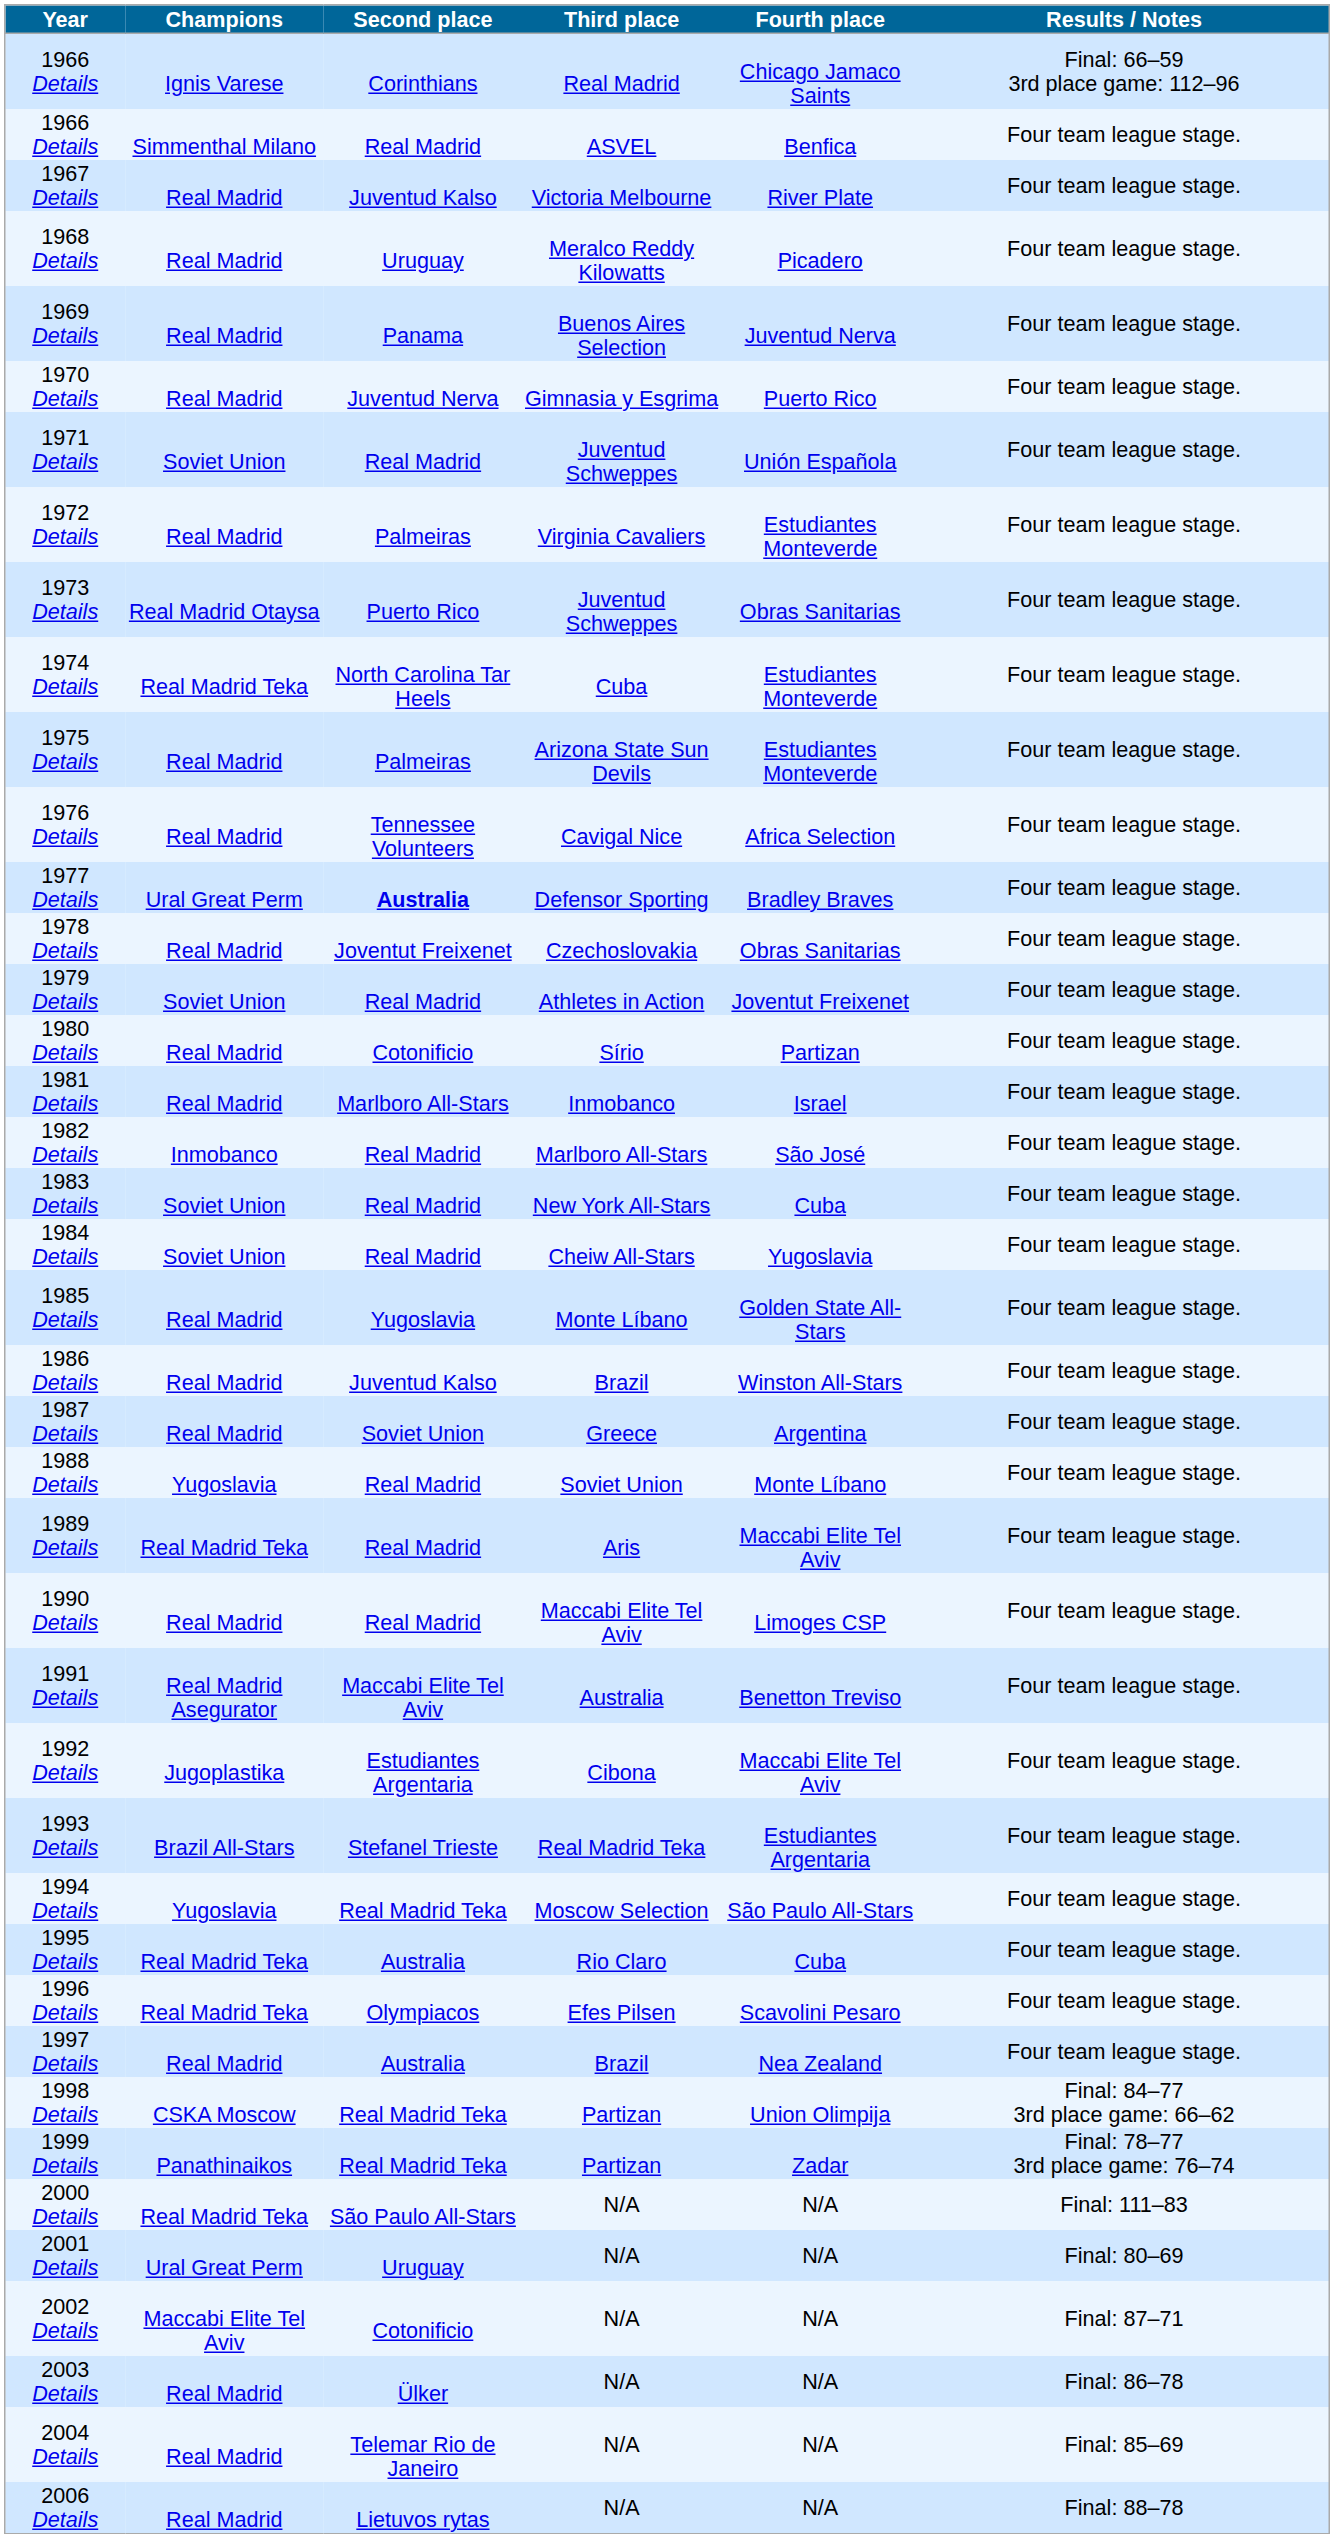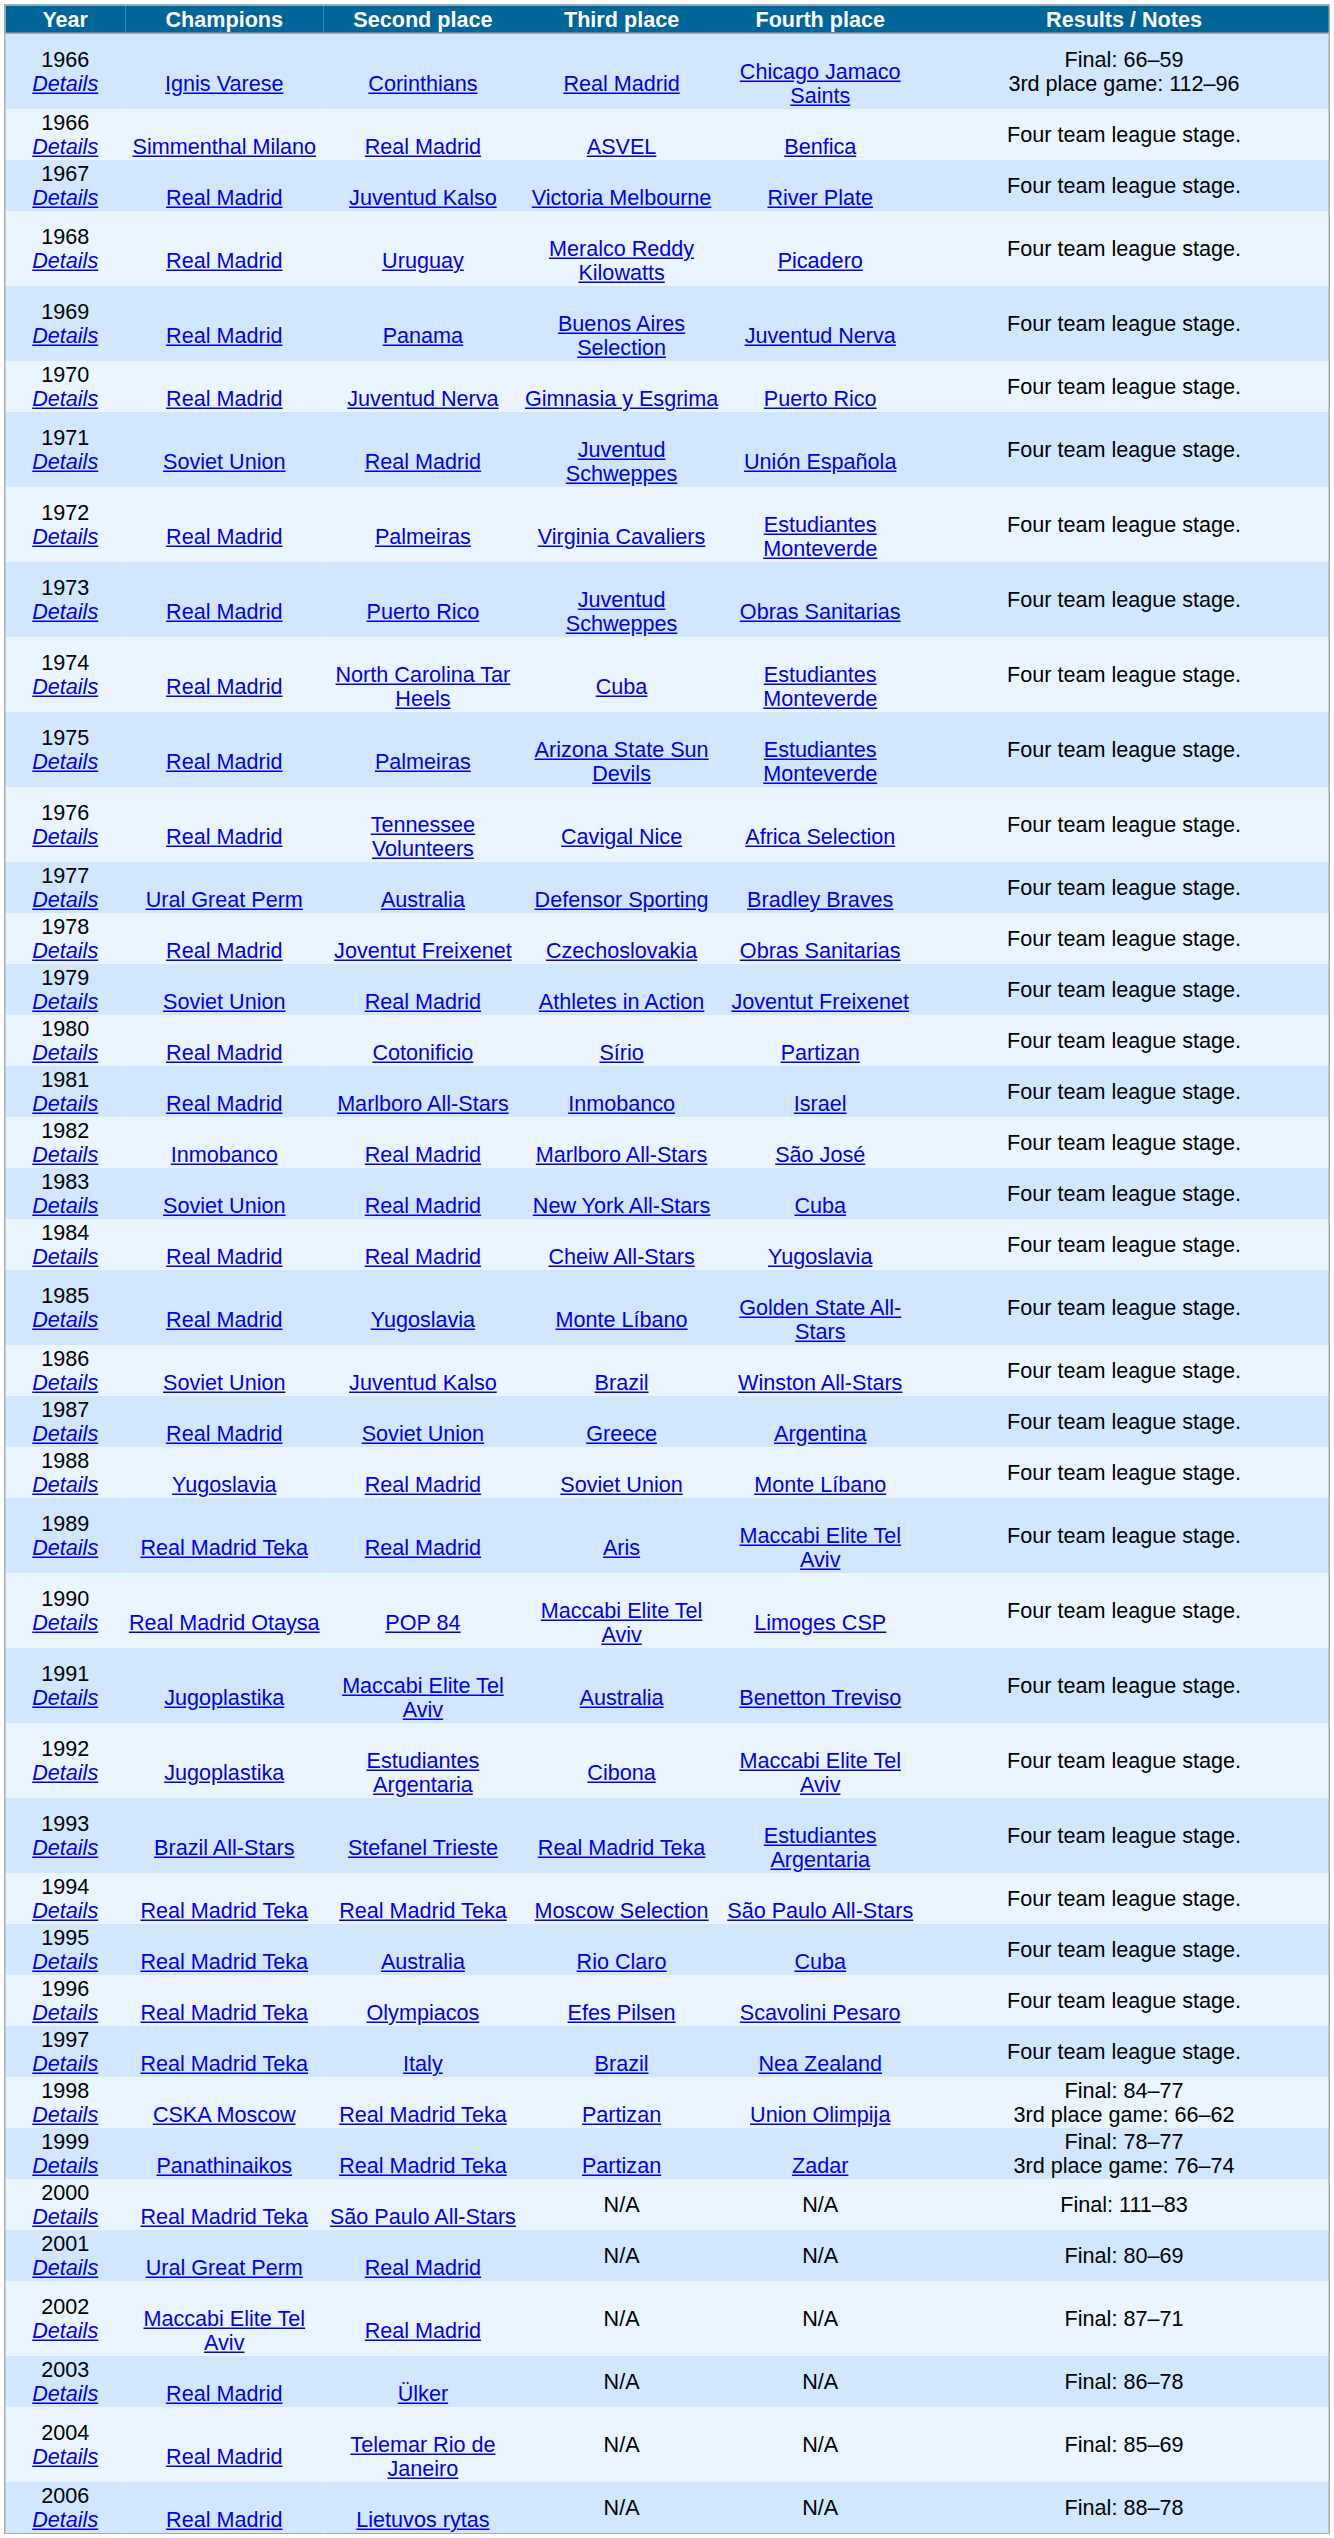1973 Details | Champions: Real Madrid Otaysa -> Real Madrid
1974 Details | Champions: Real Madrid Teka -> Real Madrid
1977 Details | Second place: bold -> normal
1984 Details | Champions: Soviet Union -> Real Madrid
1986 Details | Champions: Real Madrid -> Soviet Union
1990 Details | Champions: Real Madrid -> Real Madrid Otaysa
1990 Details | Second place: Real Madrid -> POP 84
1991 Details | Champions: Real Madrid Asegurator -> Jugoplastika
1994 Details | Champions: Yugoslavia -> Real Madrid Teka
1997 Details | Champions: Real Madrid -> Real Madrid Teka
1997 Details | Second place: Australia -> Italy
2001 Details | Second place: Uruguay -> Real Madrid
2002 Details | Second place: Cotonificio -> Real Madrid
